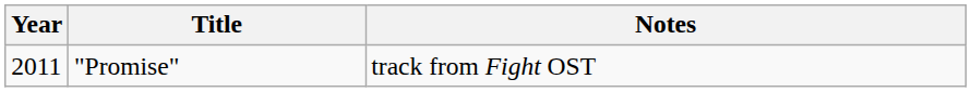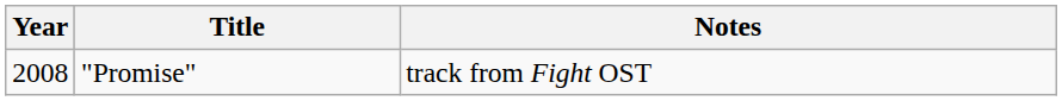"Promise" | Year: 2011 -> 2008
